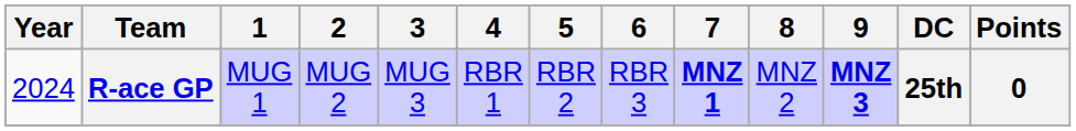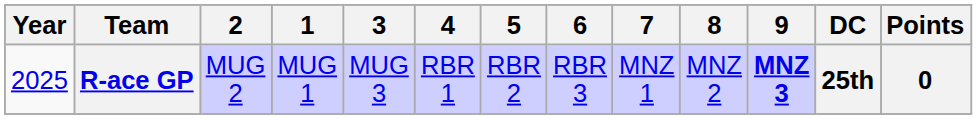columns swapped: 1 <-> 2
R-ace GP | Year: 2024 -> 2025
R-ace GP | 7: bold -> normal
